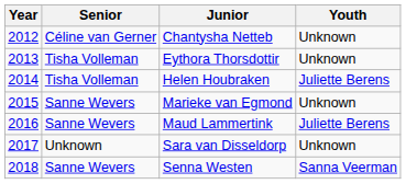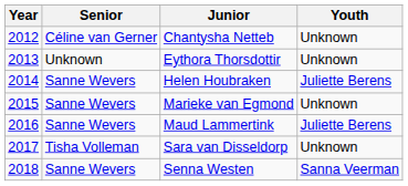Eythora Thorsdottir | Senior: Tisha Volleman -> Unknown
Helen Houbraken | Senior: Tisha Volleman -> Sanne Wevers
Sara van Disseldorp | Senior: Unknown -> Tisha Volleman
